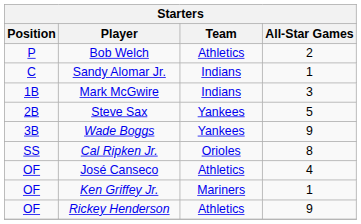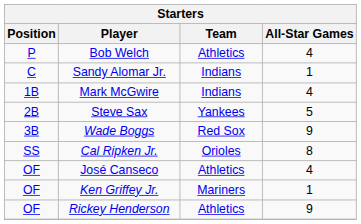Bob Welch | All-Star Games: 2 -> 4
Mark McGwire | All-Star Games: 3 -> 4
Wade Boggs | Team: Yankees -> Red Sox
